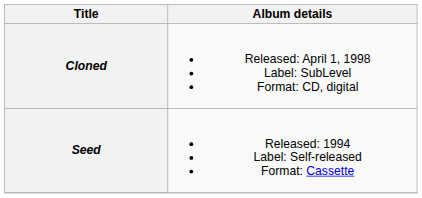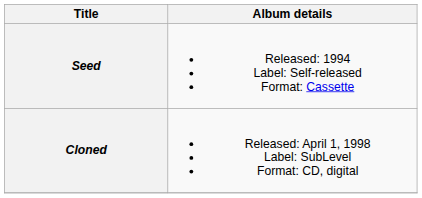rows swapped: Seed <-> Cloned
